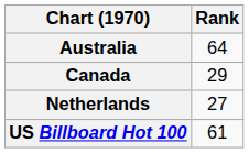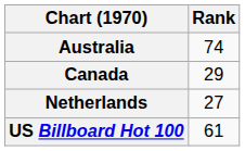Australia | Rank: 64 -> 74
